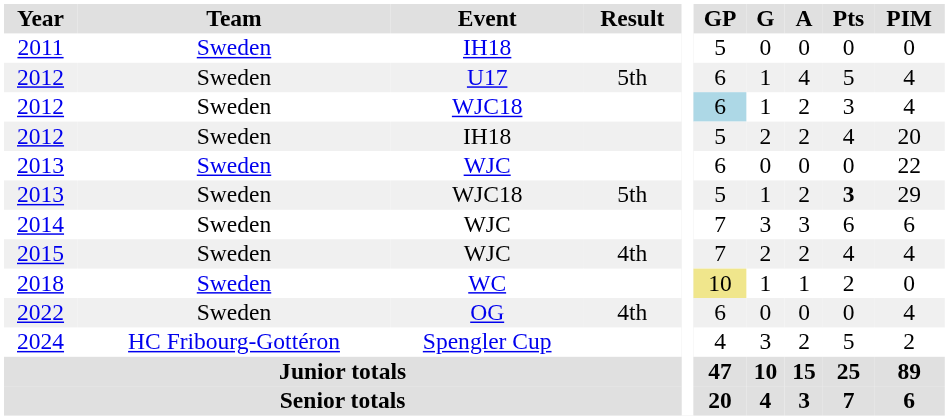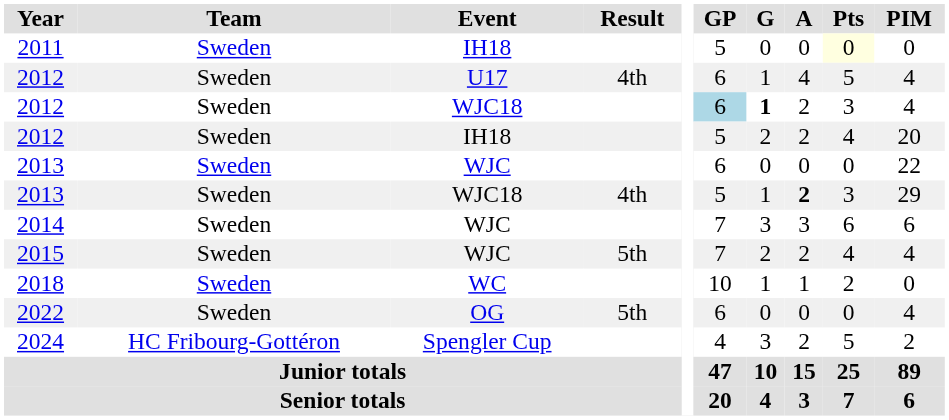2011 | Pts: no background -> lightyellow background
2012 / U17 | Result: 5th -> 4th
2012 / WJC18 | G: normal -> bold
2013 / WJC18 | Result: 5th -> 4th
2013 / WJC18 | A: normal -> bold
2013 / WJC18 | Pts: bold -> normal
2015 | Result: 4th -> 5th
2018 | GP: khaki background -> no background
2022 | Result: 4th -> 5th
